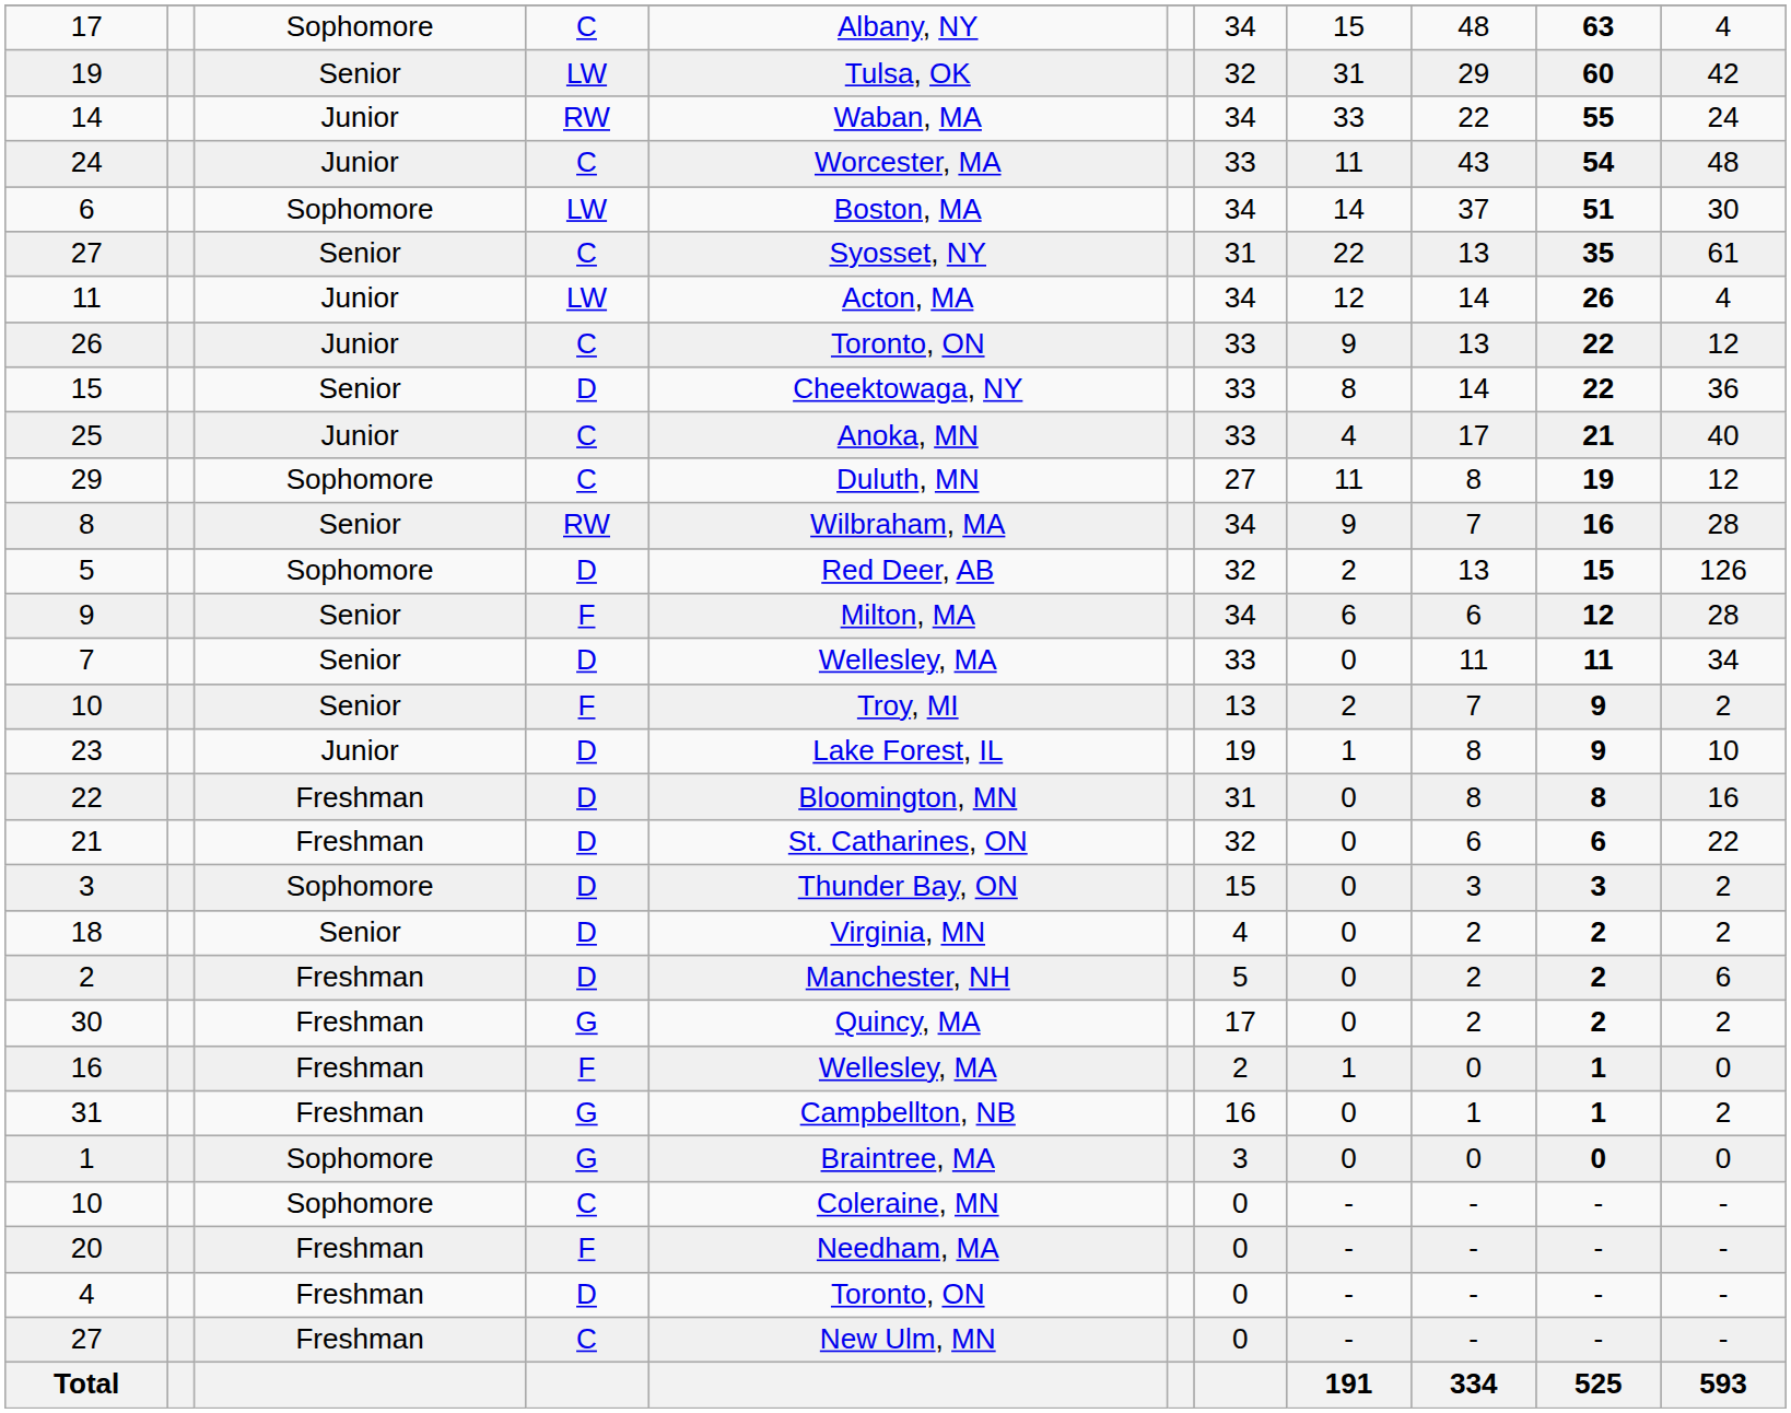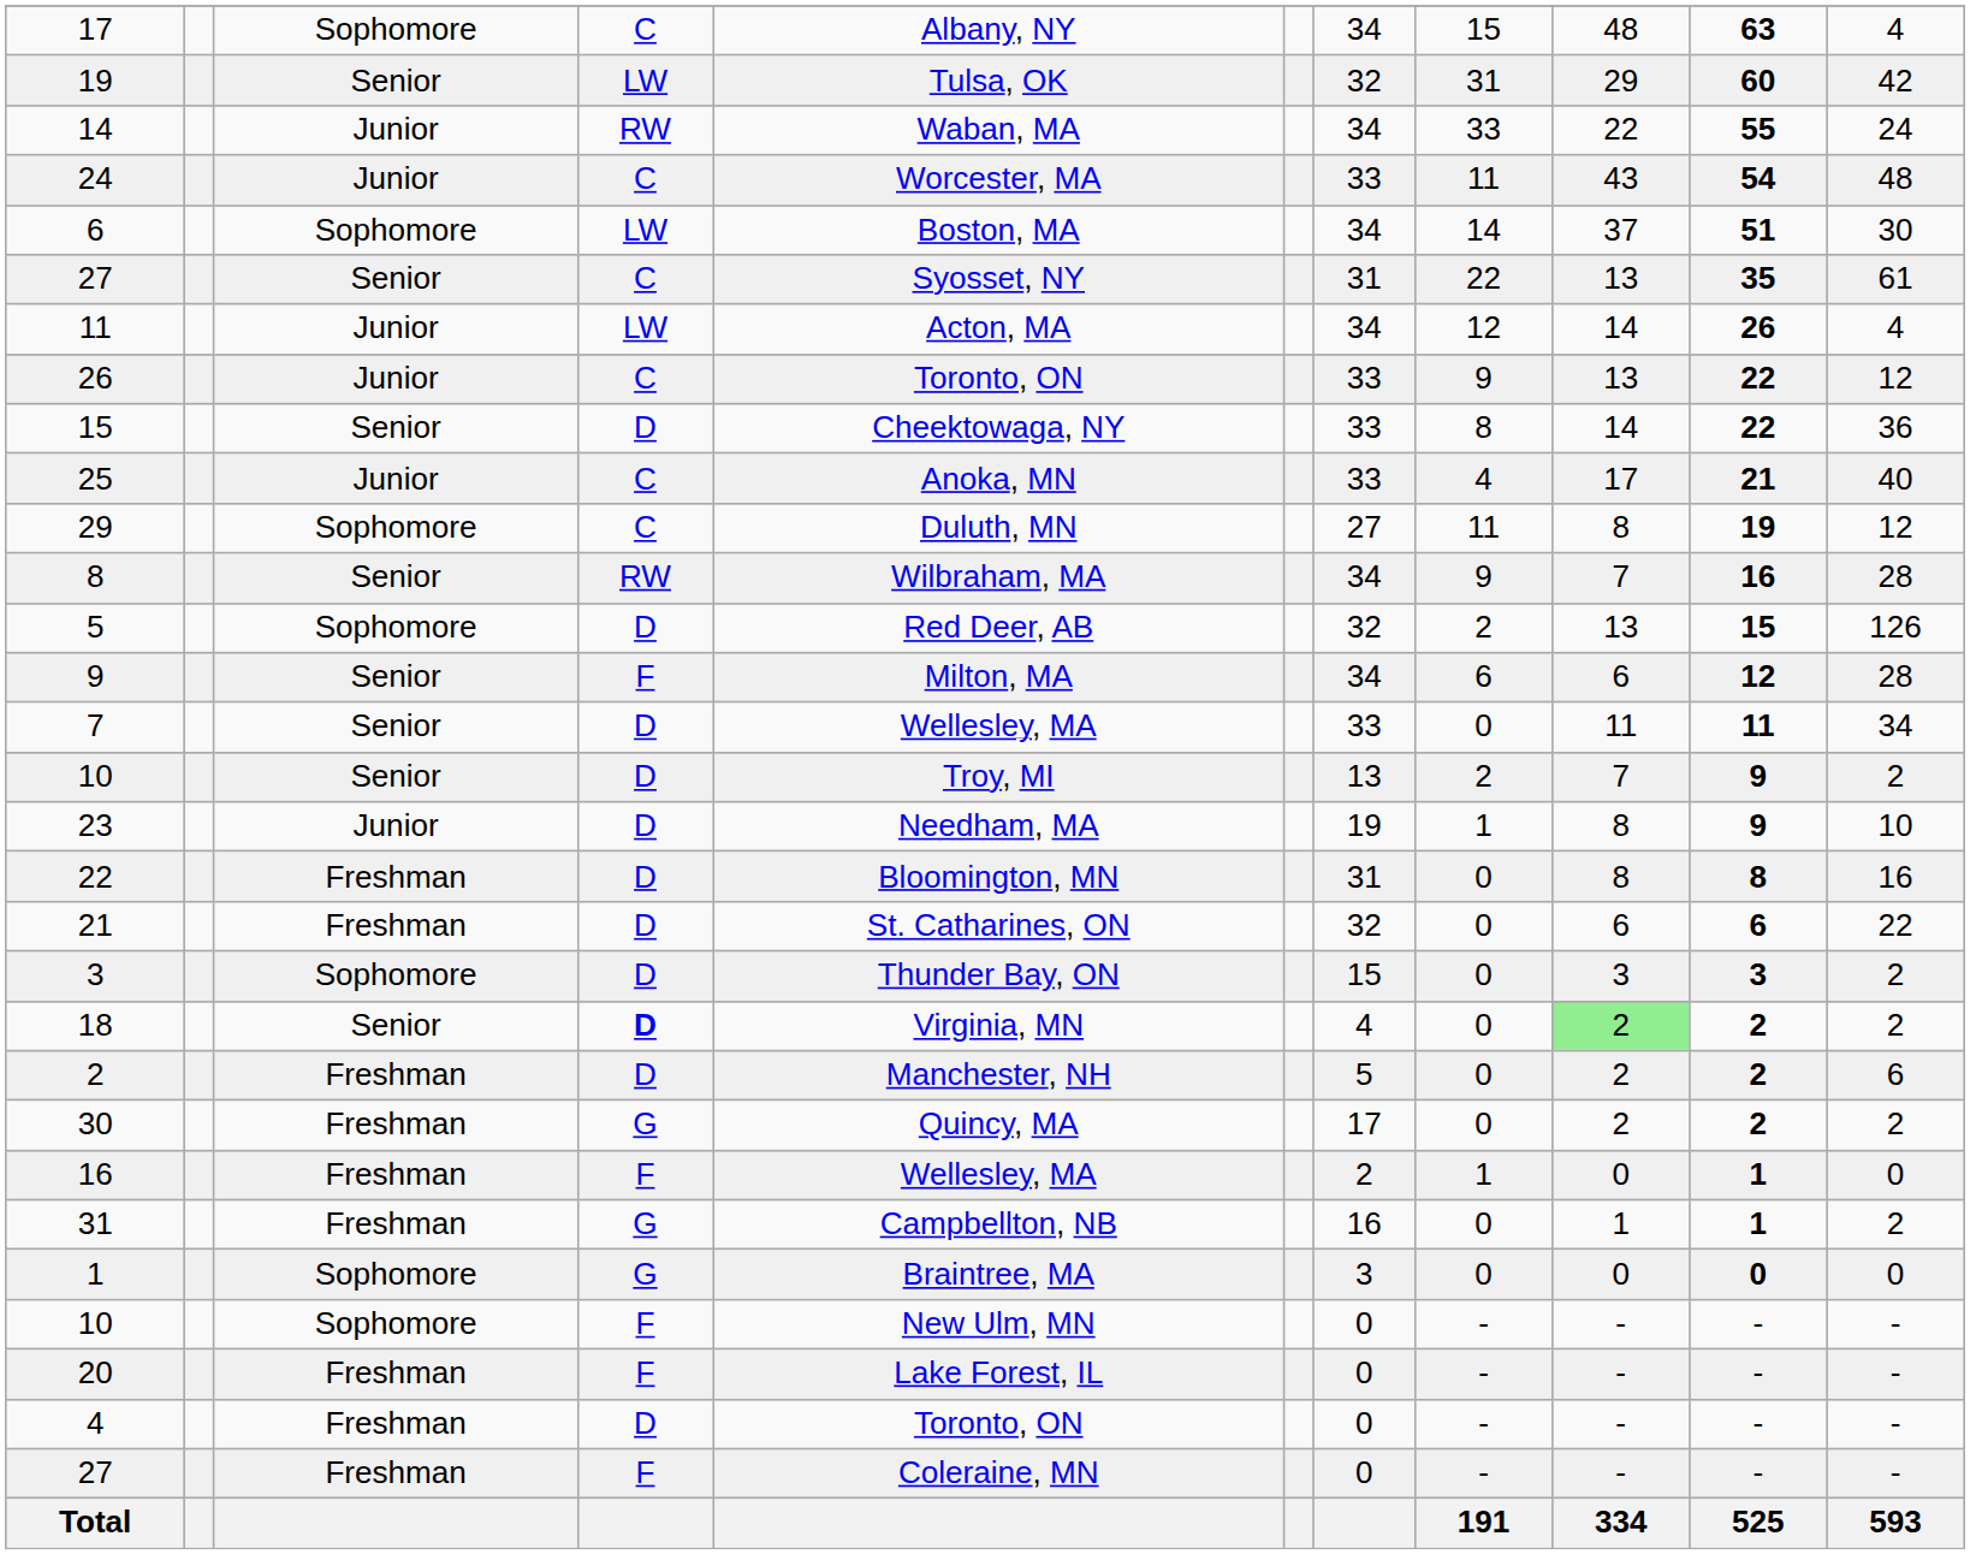10 / Senior | column 4: F -> D
23 | column 5: Lake Forest, IL -> Needham, MA
18 | column 4: normal -> bold
18 | column 9: no background -> lightgreen background
10 / Sophomore | column 4: C -> F
10 / Sophomore | column 5: Coleraine, MN -> New Ulm, MN
20 | column 5: Needham, MA -> Lake Forest, IL
27 / Freshman | column 4: C -> F
27 / Freshman | column 5: New Ulm, MN -> Coleraine, MN
